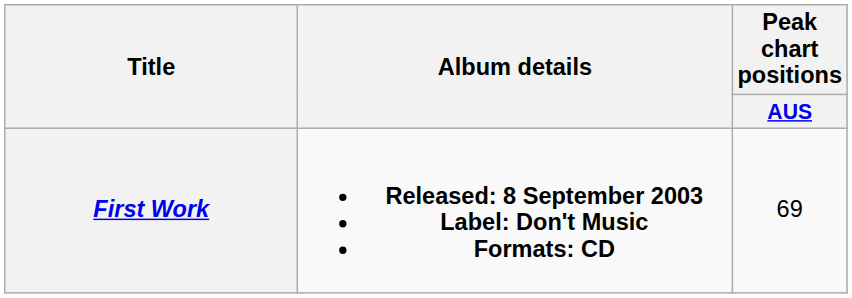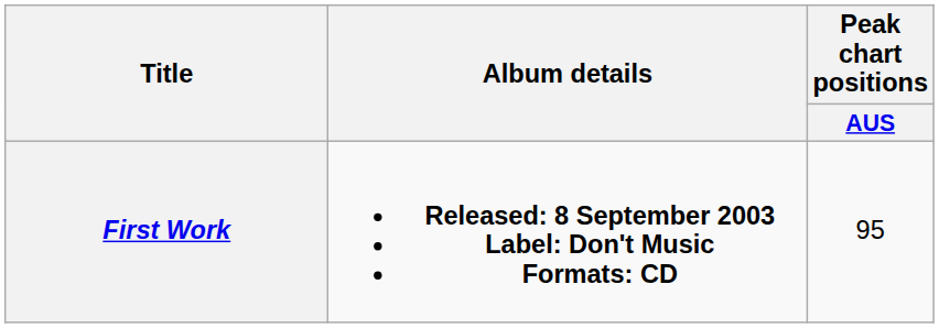First Work | Peak chart positions / AUS: 69 -> 95
